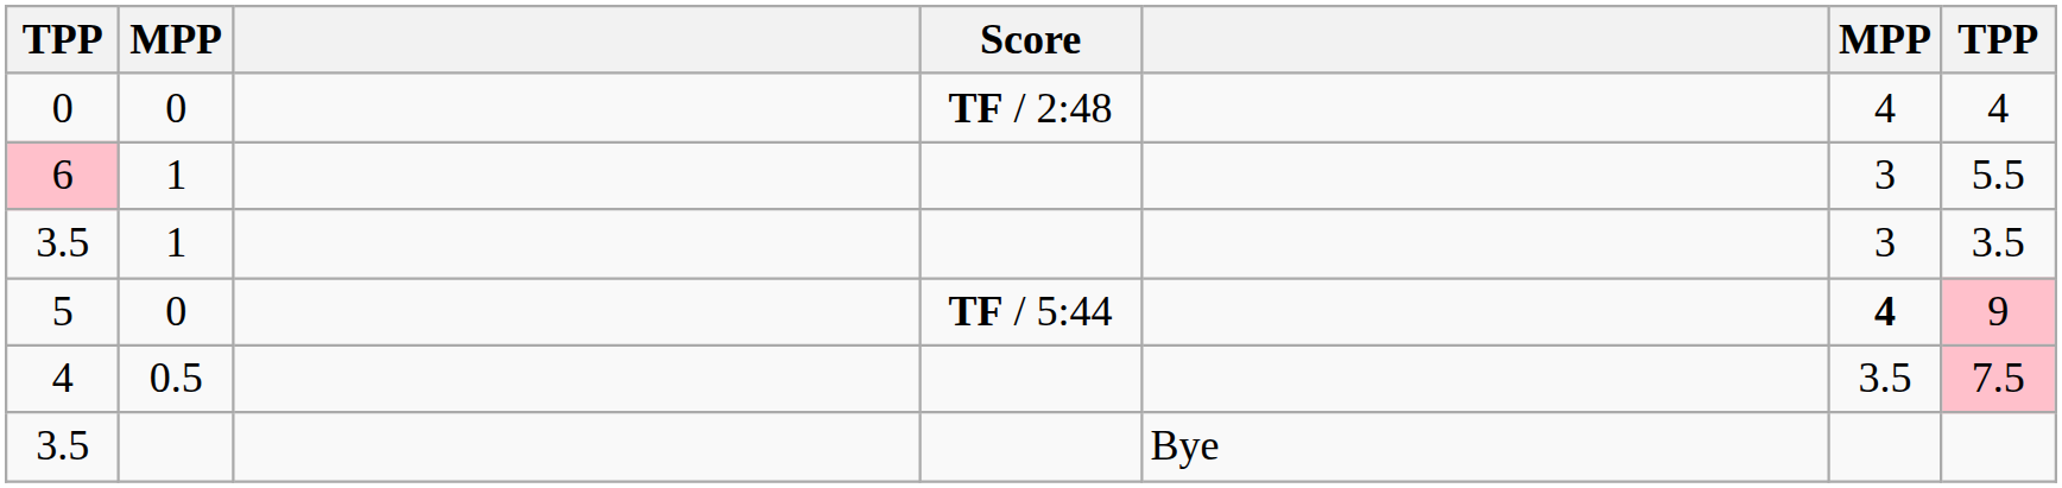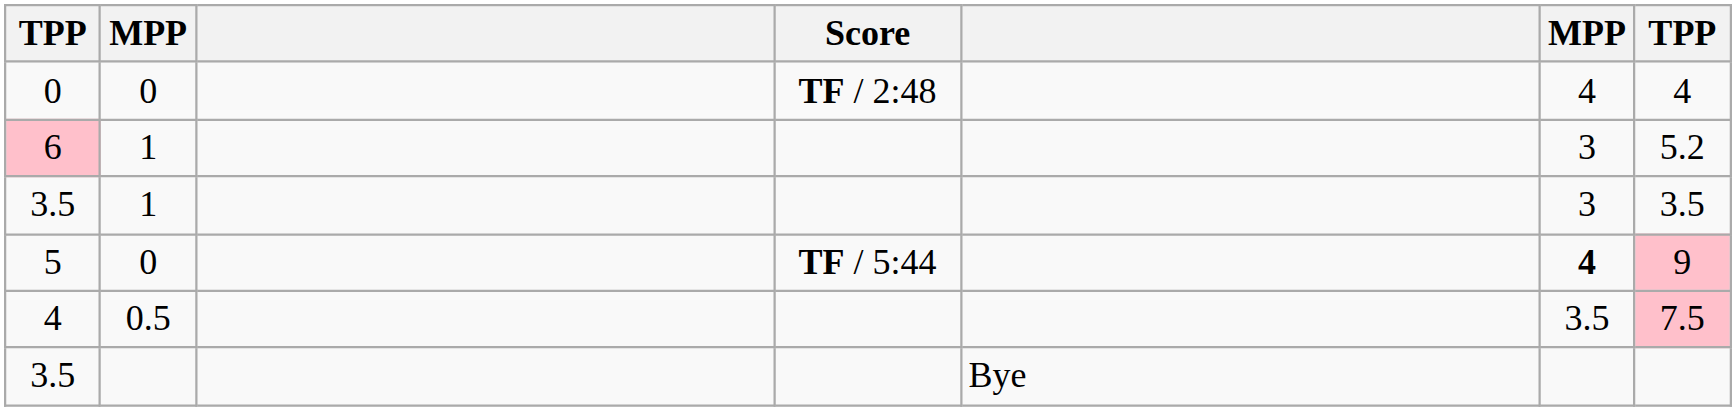6 | column 7: 5.5 -> 5.2
